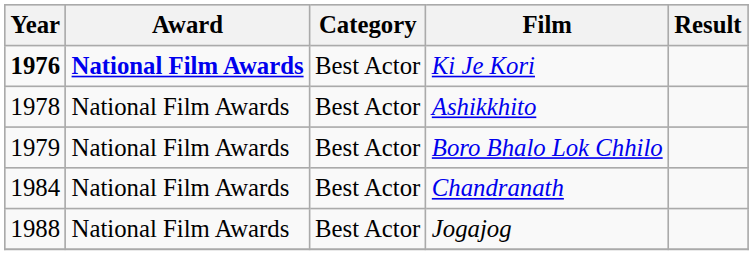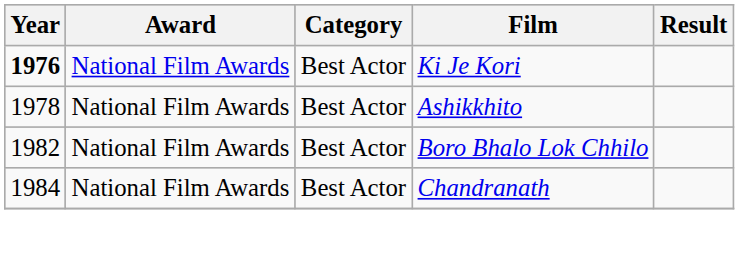Ki Je Kori | Award: bold -> normal
Boro Bhalo Lok Chhilo | Year: 1979 -> 1982
- row: 1988 | National Film Awards | Best Actor | Jogajog
